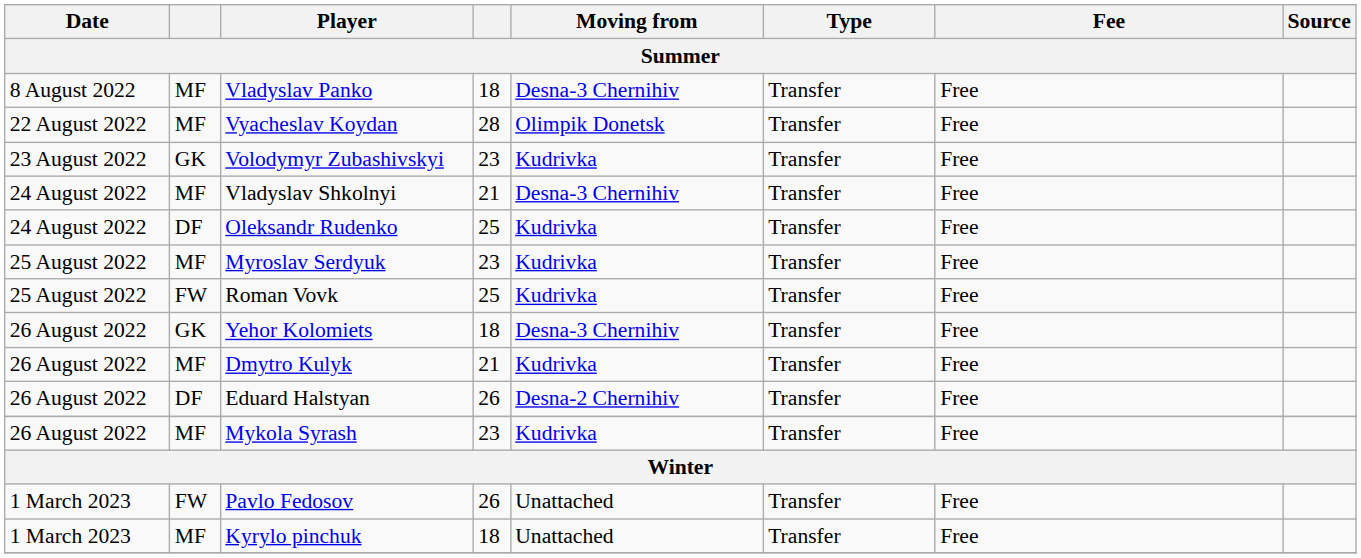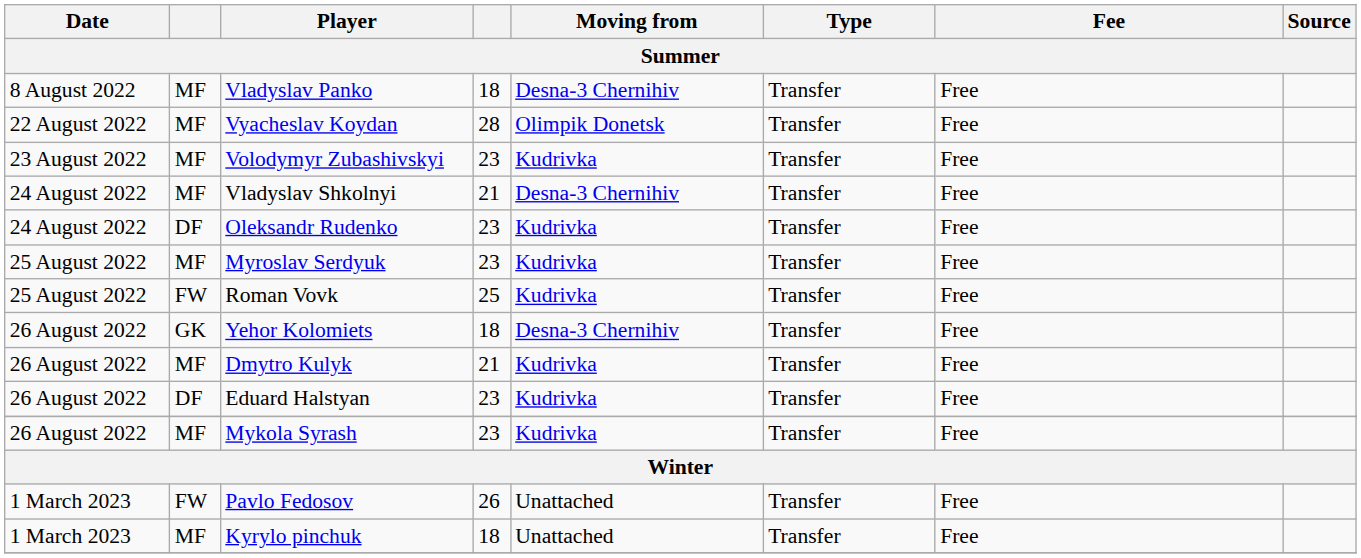Volodymyr Zubashivskyi | column 2: GK -> MF
Oleksandr Rudenko | column 4: 25 -> 23
Eduard Halstyan | column 4: 26 -> 23
Eduard Halstyan | Moving from: Desna-2 Chernihiv -> Kudrivka
